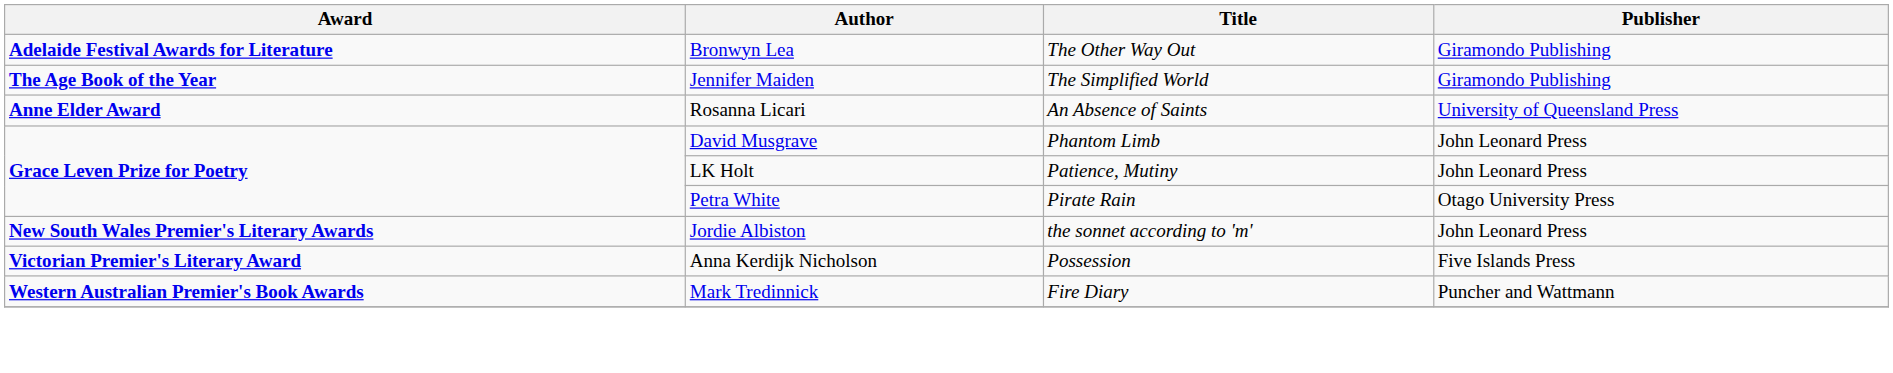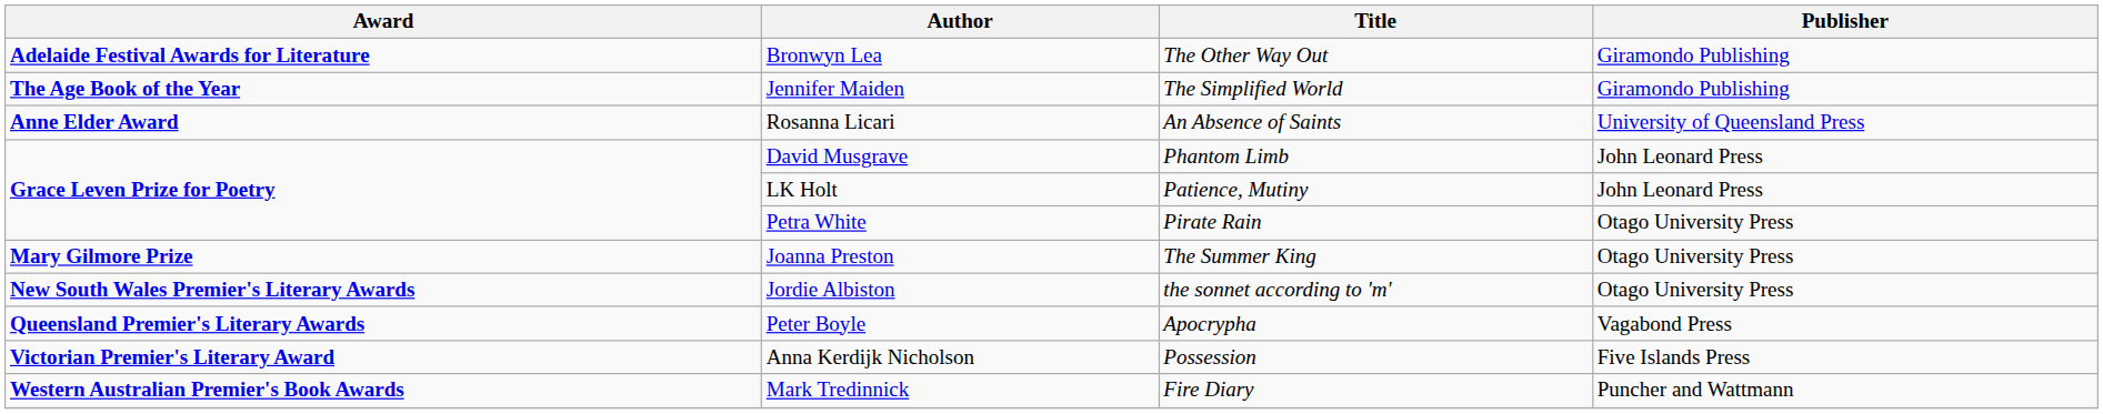+ row: Mary Gilmore Prize | Joanna Preston | The Summer King | Otago University Press
Jordie Albiston | Publisher: John Leonard Press -> Otago University Press
+ row: Queensland Premier's Literary Awards | Peter Boyle | Apocrypha | Vagabond Press
